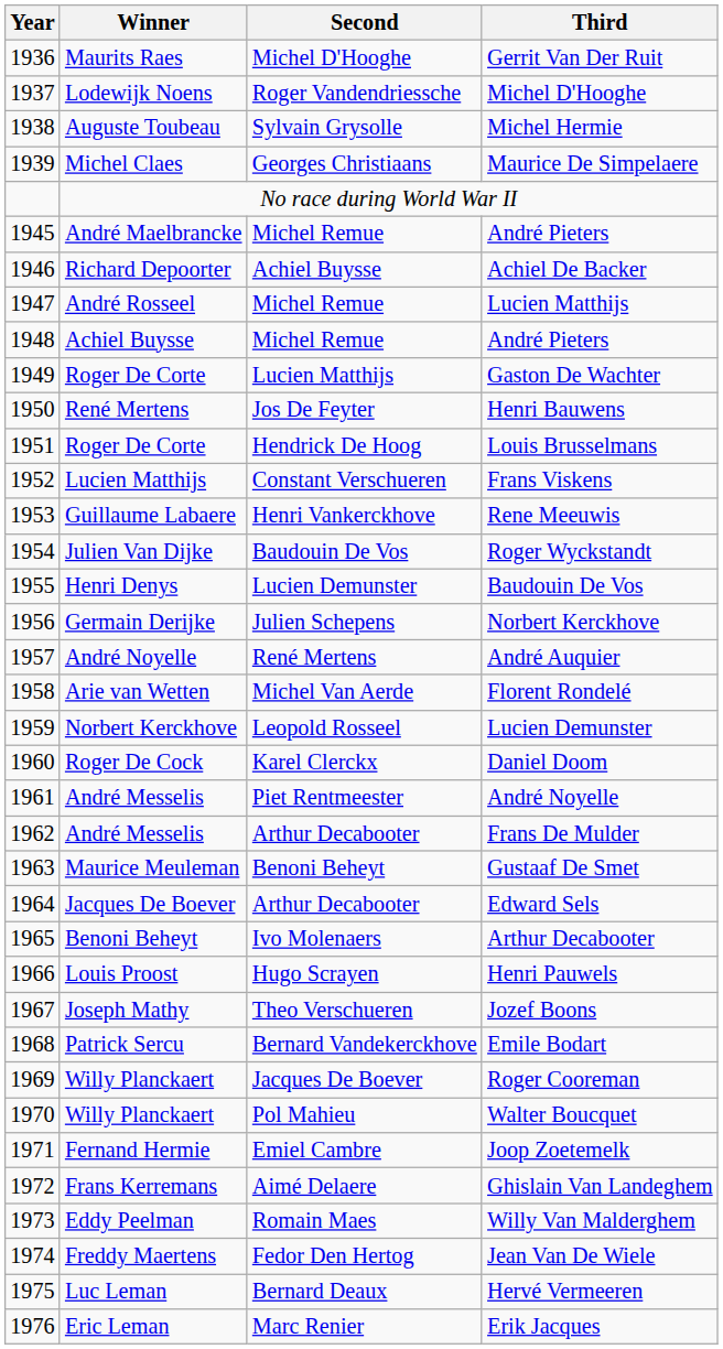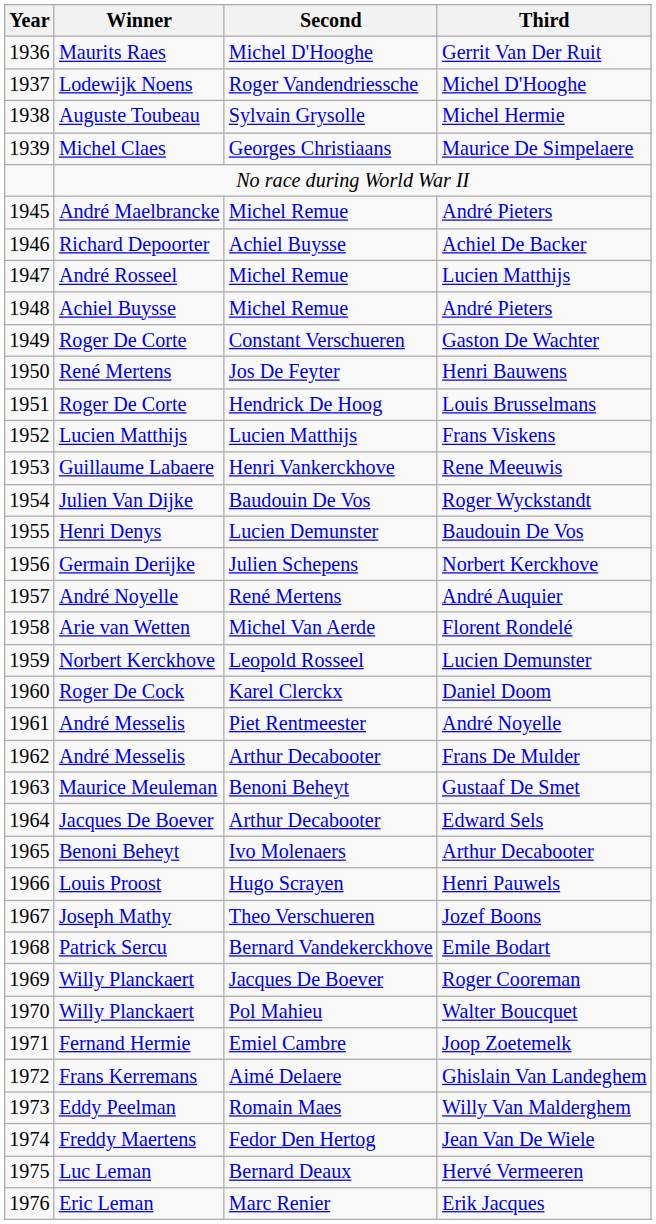Gaston De Wachter | Second: Lucien Matthijs -> Constant Verschueren
Frans Viskens | Second: Constant Verschueren -> Lucien Matthijs
